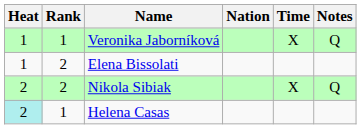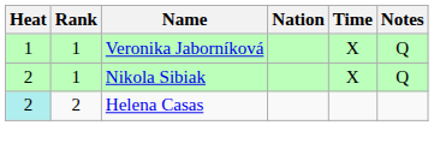- row: 1 | 2 | Elena Bissolati
Nikola Sibiak | Rank: 2 -> 1
Helena Casas | Rank: 1 -> 2
